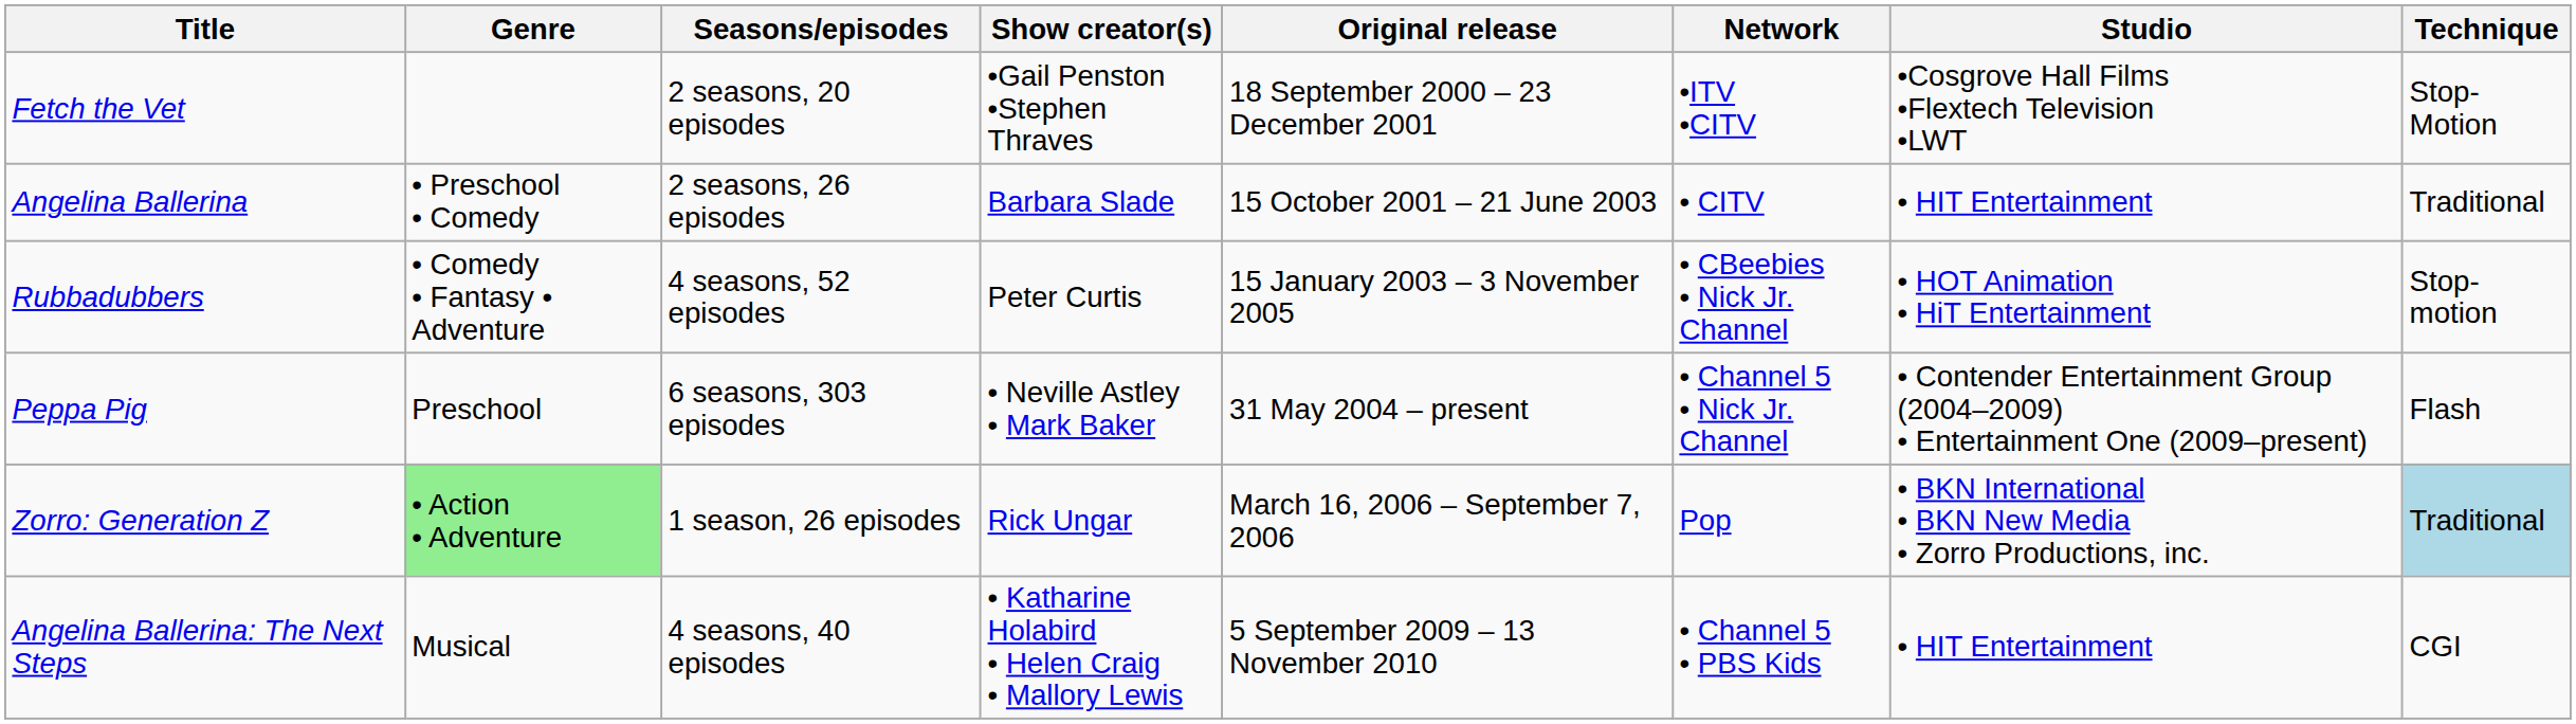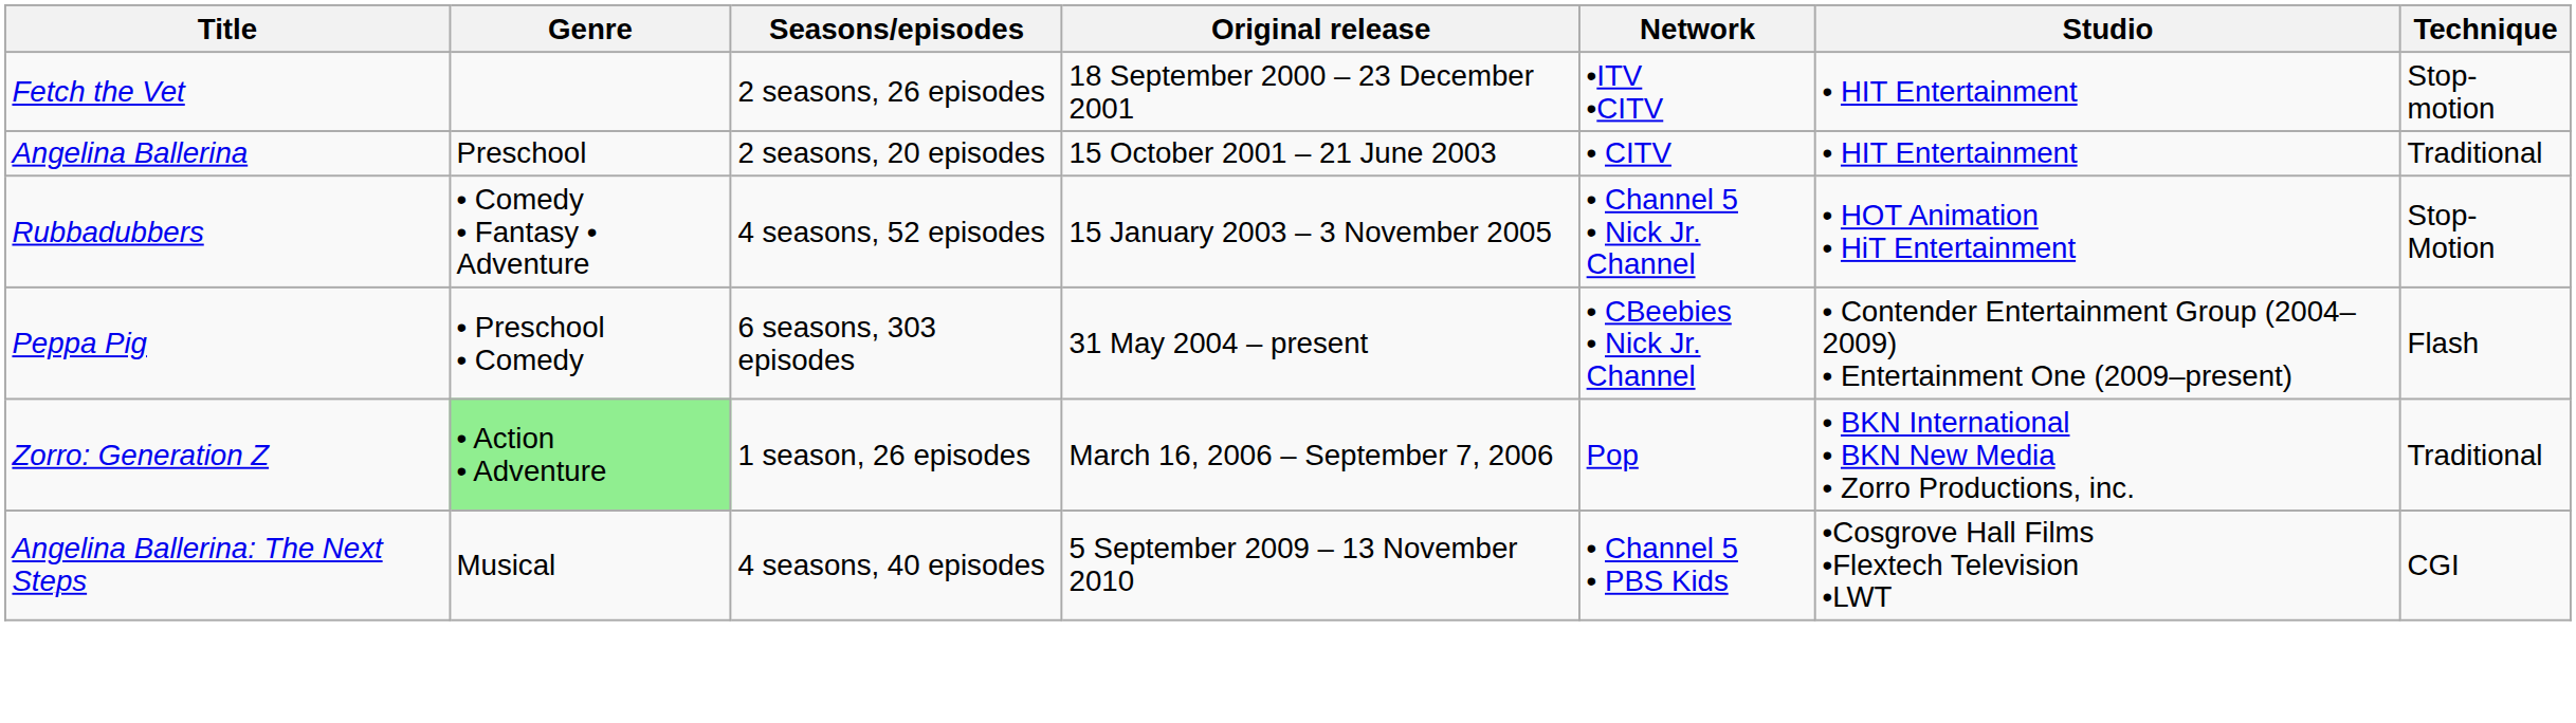- column: Show creator(s) | •Gail Penston •Stephen Thraves | Barbara Slade | Peter Curtis | • Neville Astley • Mark Baker | Rick Ungar | • Katharine Holabird • Helen Craig • Mallory Lewis
Fetch the Vet | Seasons/episodes: 2 seasons, 20 episodes -> 2 seasons, 26 episodes
Fetch the Vet | Studio: •Cosgrove Hall Films •Flextech Television •LWT -> • HIT Entertainment
Fetch the Vet | Technique: Stop-Motion -> Stop-motion
Angelina Ballerina | Genre: • Preschool • Comedy -> Preschool
Angelina Ballerina | Seasons/episodes: 2 seasons, 26 episodes -> 2 seasons, 20 episodes
Rubbadubbers | Network: • CBeebies • Nick Jr. Channel -> • Channel 5 • Nick Jr. Channel
Rubbadubbers | Technique: Stop-motion -> Stop-Motion
Peppa Pig | Genre: Preschool -> • Preschool • Comedy
Peppa Pig | Network: • Channel 5 • Nick Jr. Channel -> • CBeebies • Nick Jr. Channel
Zorro: Generation Z | Technique: lightblue background -> no background
Angelina Ballerina: The Next Steps | Studio: • HIT Entertainment -> •Cosgrove Hall Films •Flextech Television •LWT
